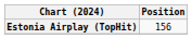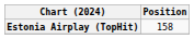Estonia Airplay (TopHit) | Position: 156 -> 158
